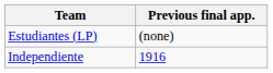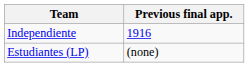rows swapped: Independiente <-> Estudiantes (LP)
